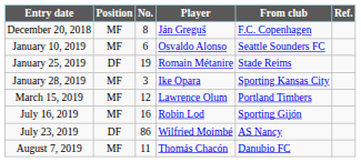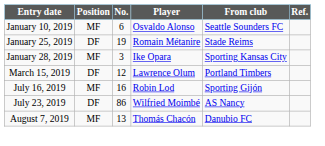- row: December 20, 2018 | MF | 8 | Ján Greguš | F.C. Copenhagen
March 15, 2019 | Position: MF -> DF
August 7, 2019 | No.: 11 -> 13
